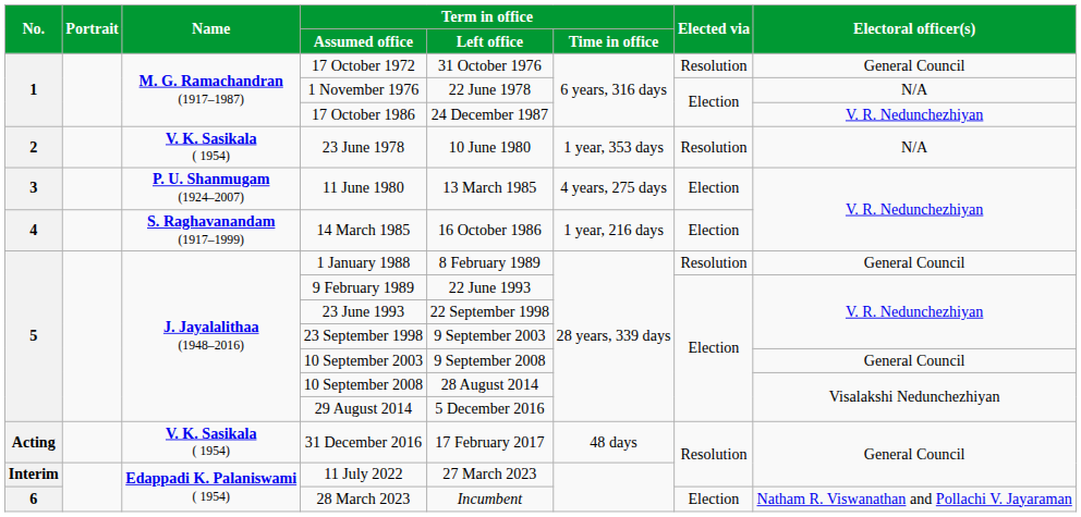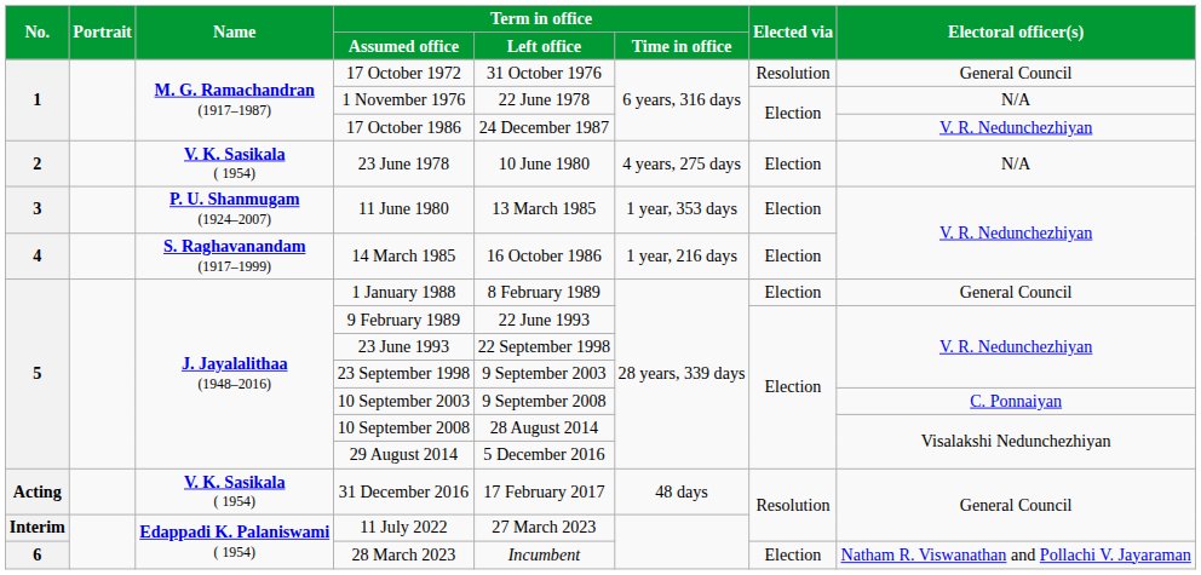23 June 1978 | Term in office / Time in office: 1 year, 353 days -> 4 years, 275 days
23 June 1978 | Elected via: Resolution -> Election
11 June 1980 | Term in office / Time in office: 4 years, 275 days -> 1 year, 353 days
1 January 1988 | Elected via: Resolution -> Election
10 September 2003 | Electoral officer(s): General Council -> C. Ponnaiyan
